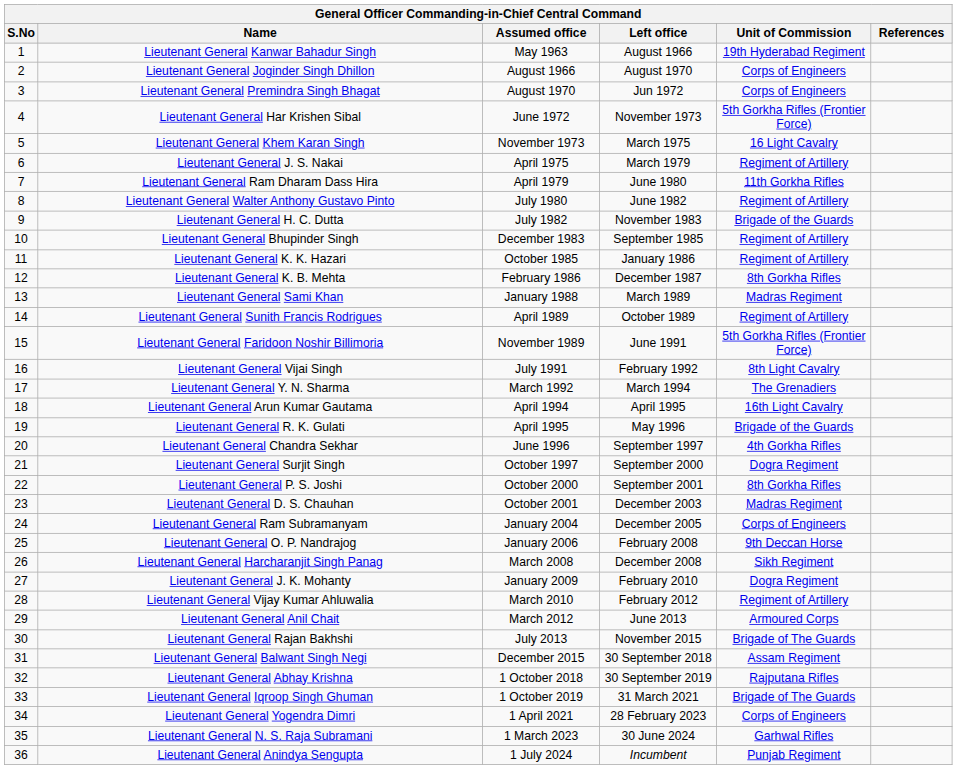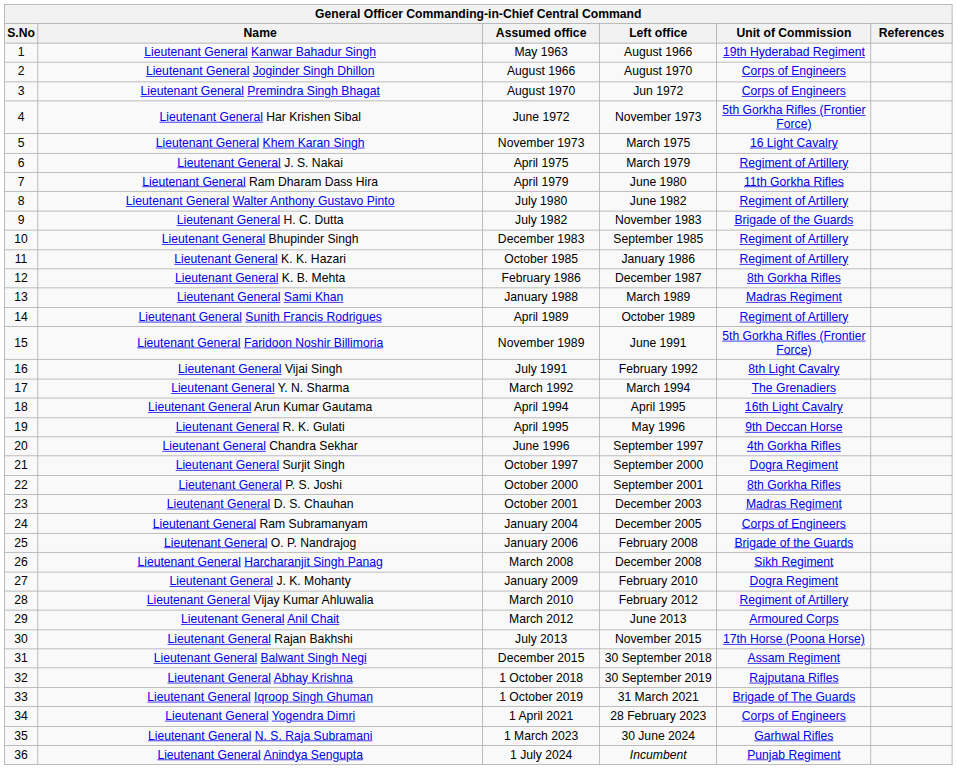Lieutenant General R. K. Gulati | Unit of Commission: Brigade of the Guards -> 9th Deccan Horse
Lieutenant General O. P. Nandrajog | Unit of Commission: 9th Deccan Horse -> Brigade of the Guards
Lieutenant General Rajan Bakhshi | Unit of Commission: Brigade of The Guards -> 17th Horse (Poona Horse)
